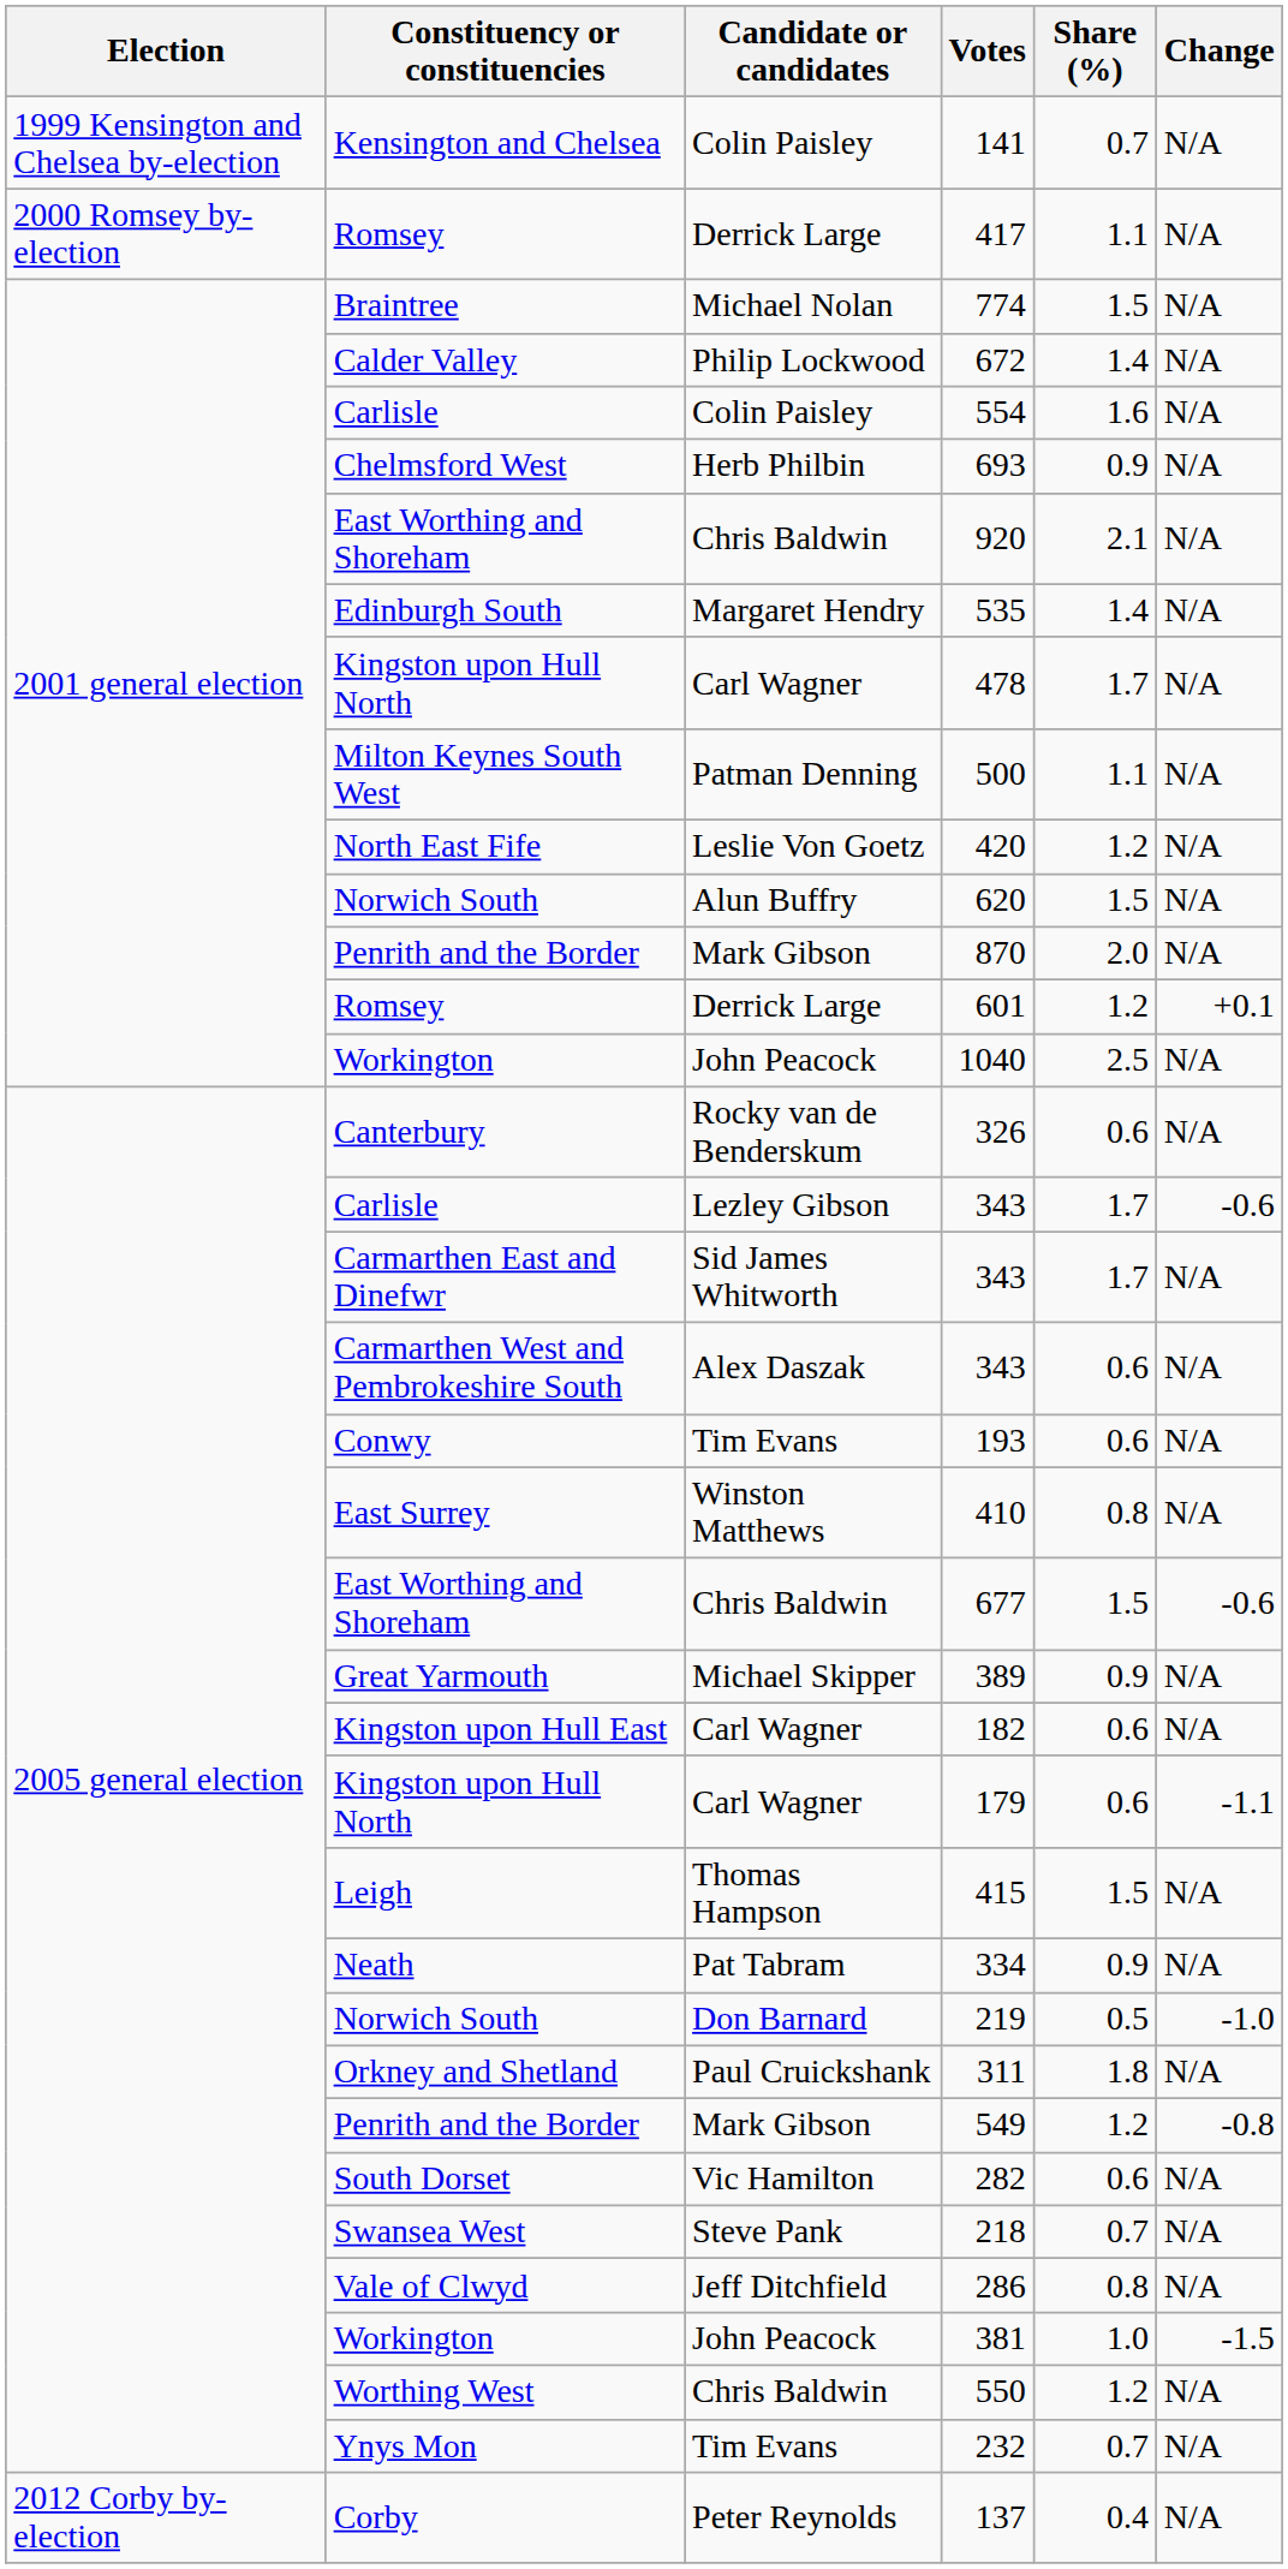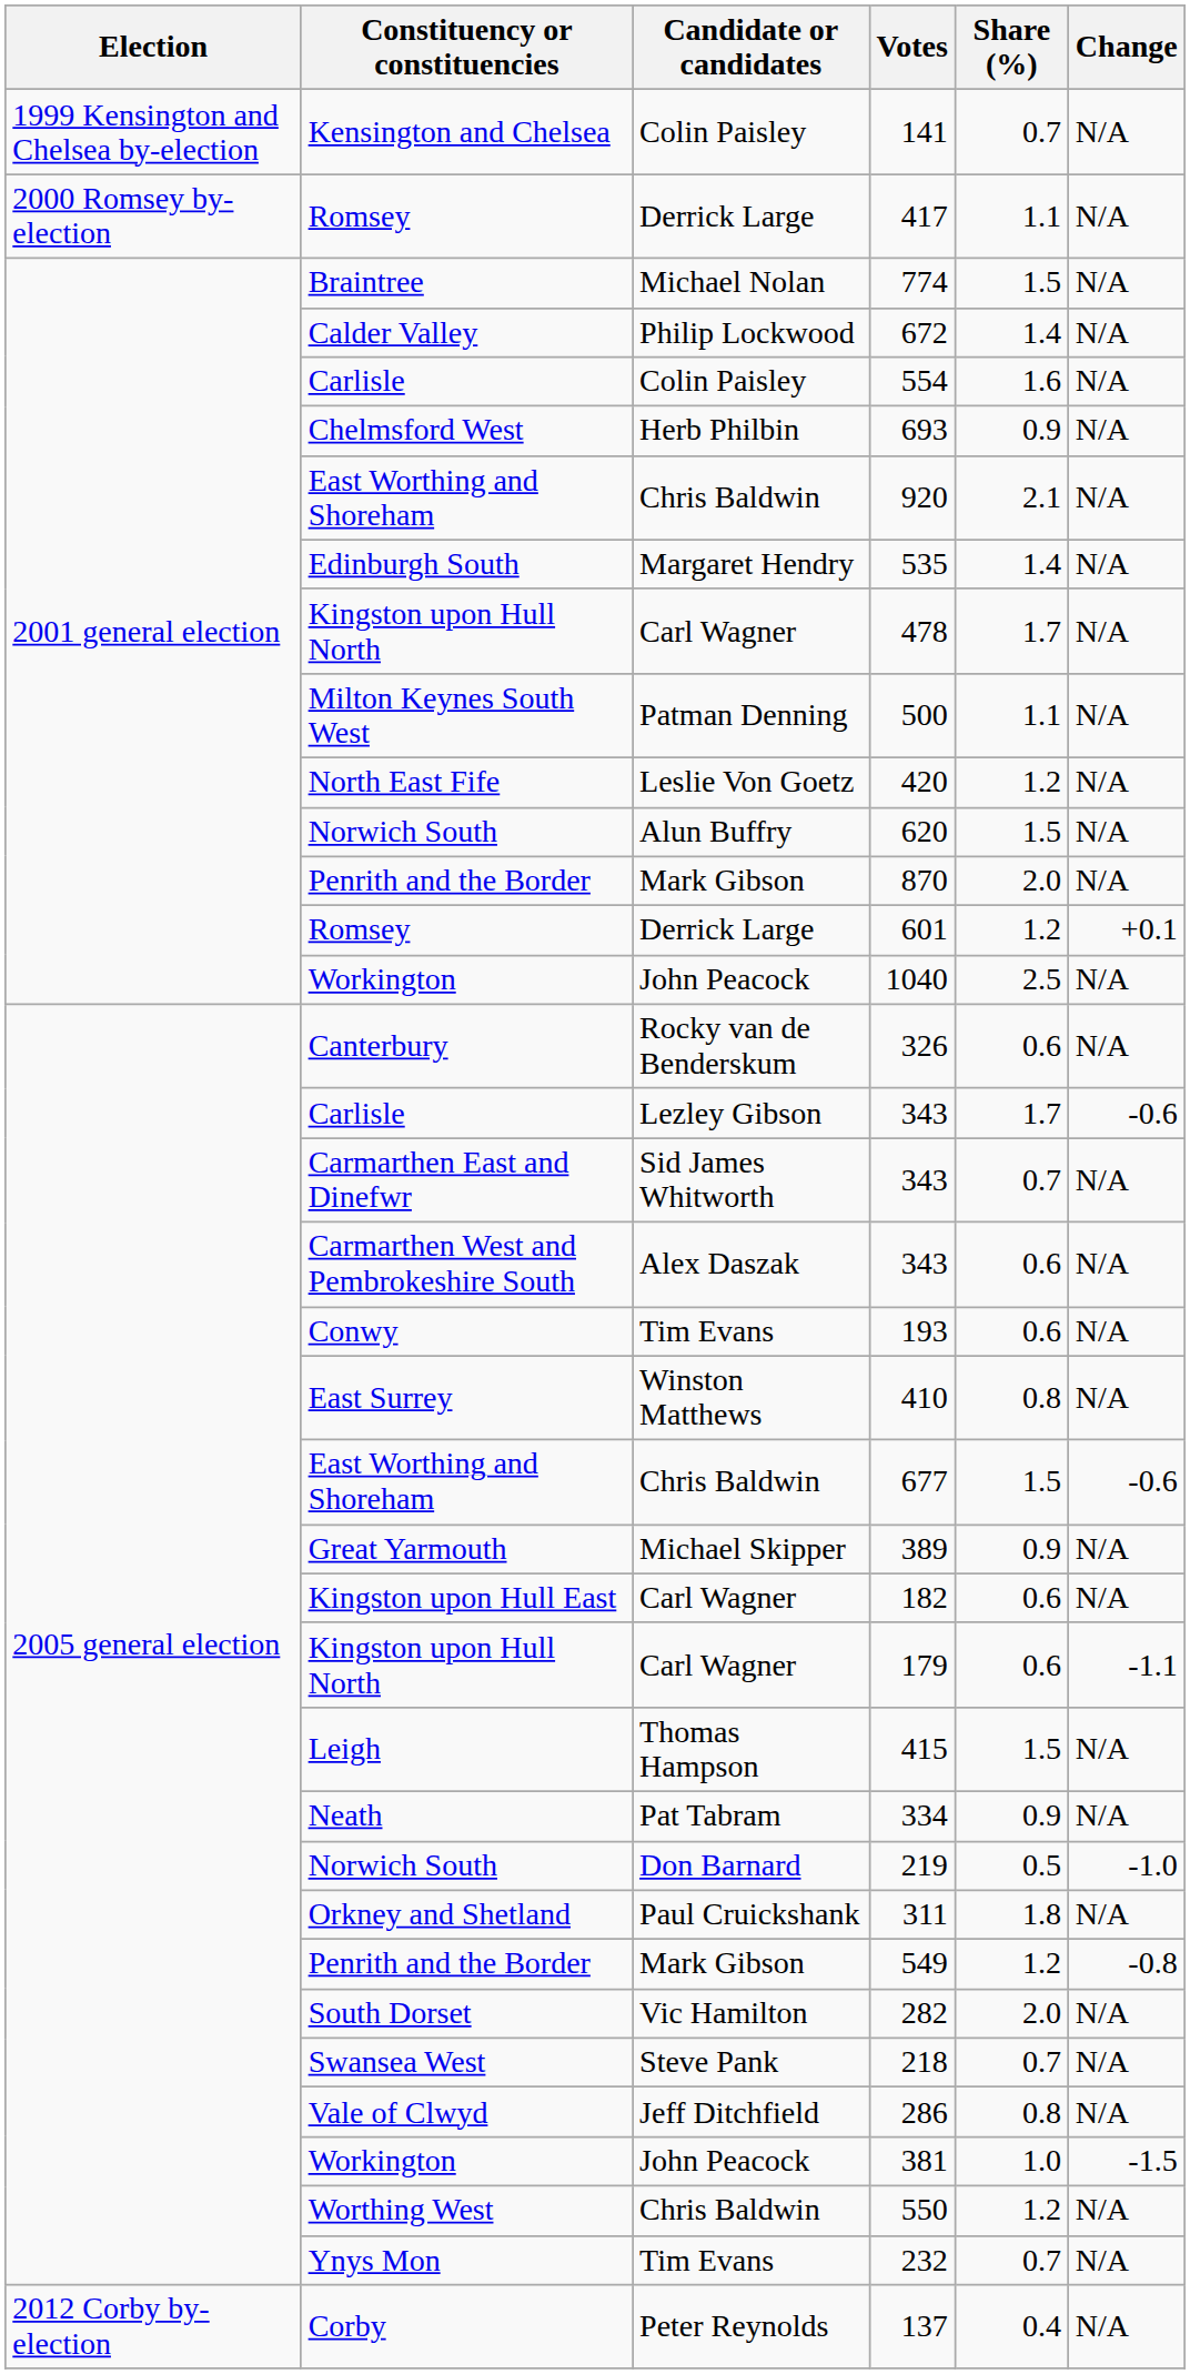Carmarthen East and Dinefwr / 343 | Share (%): 1.7 -> 0.7
282 | Share (%): 0.6 -> 2.0
